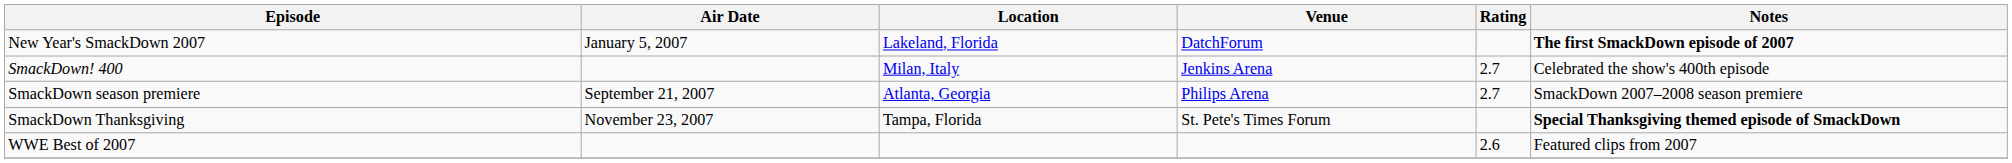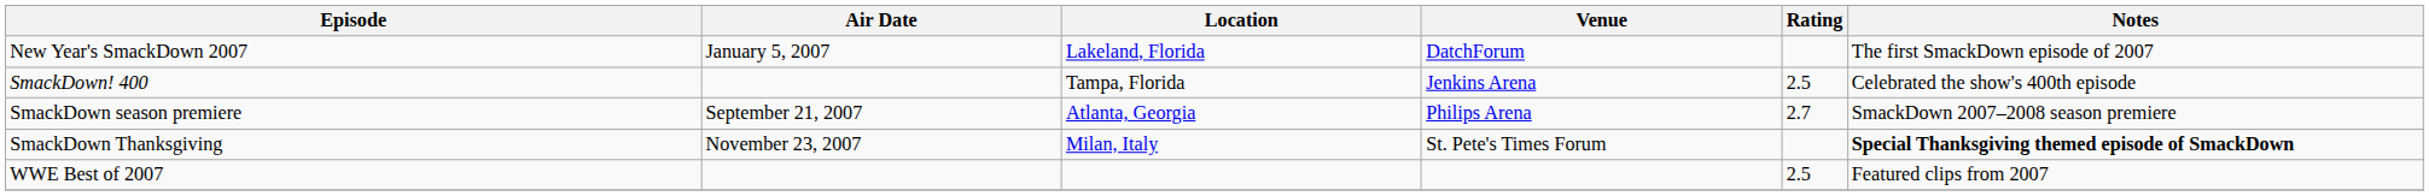New Year's SmackDown 2007 | Notes: bold -> normal
SmackDown! 400 | Location: Milan, Italy -> Tampa, Florida
SmackDown! 400 | Rating: 2.7 -> 2.5
SmackDown Thanksgiving | Location: Tampa, Florida -> Milan, Italy
WWE Best of 2007 | Rating: 2.6 -> 2.5
